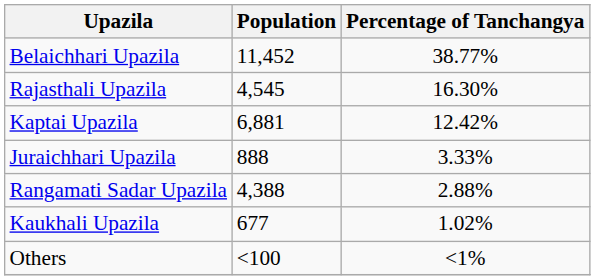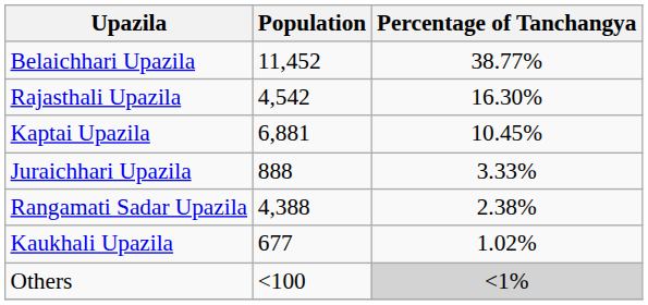Rajasthali Upazila | Population: 4,545 -> 4,542
Kaptai Upazila | Percentage of Tanchangya: 12.42% -> 10.45%
Rangamati Sadar Upazila | Percentage of Tanchangya: 2.88% -> 2.38%
Others | Percentage of Tanchangya: no background -> lightgrey background
